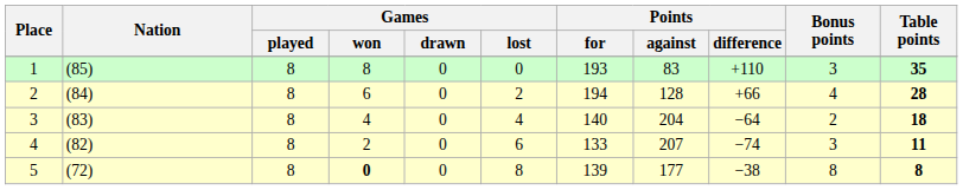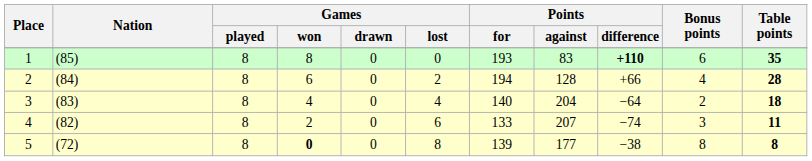1 | Points / difference: normal -> bold
1 | Bonus points: 3 -> 6
